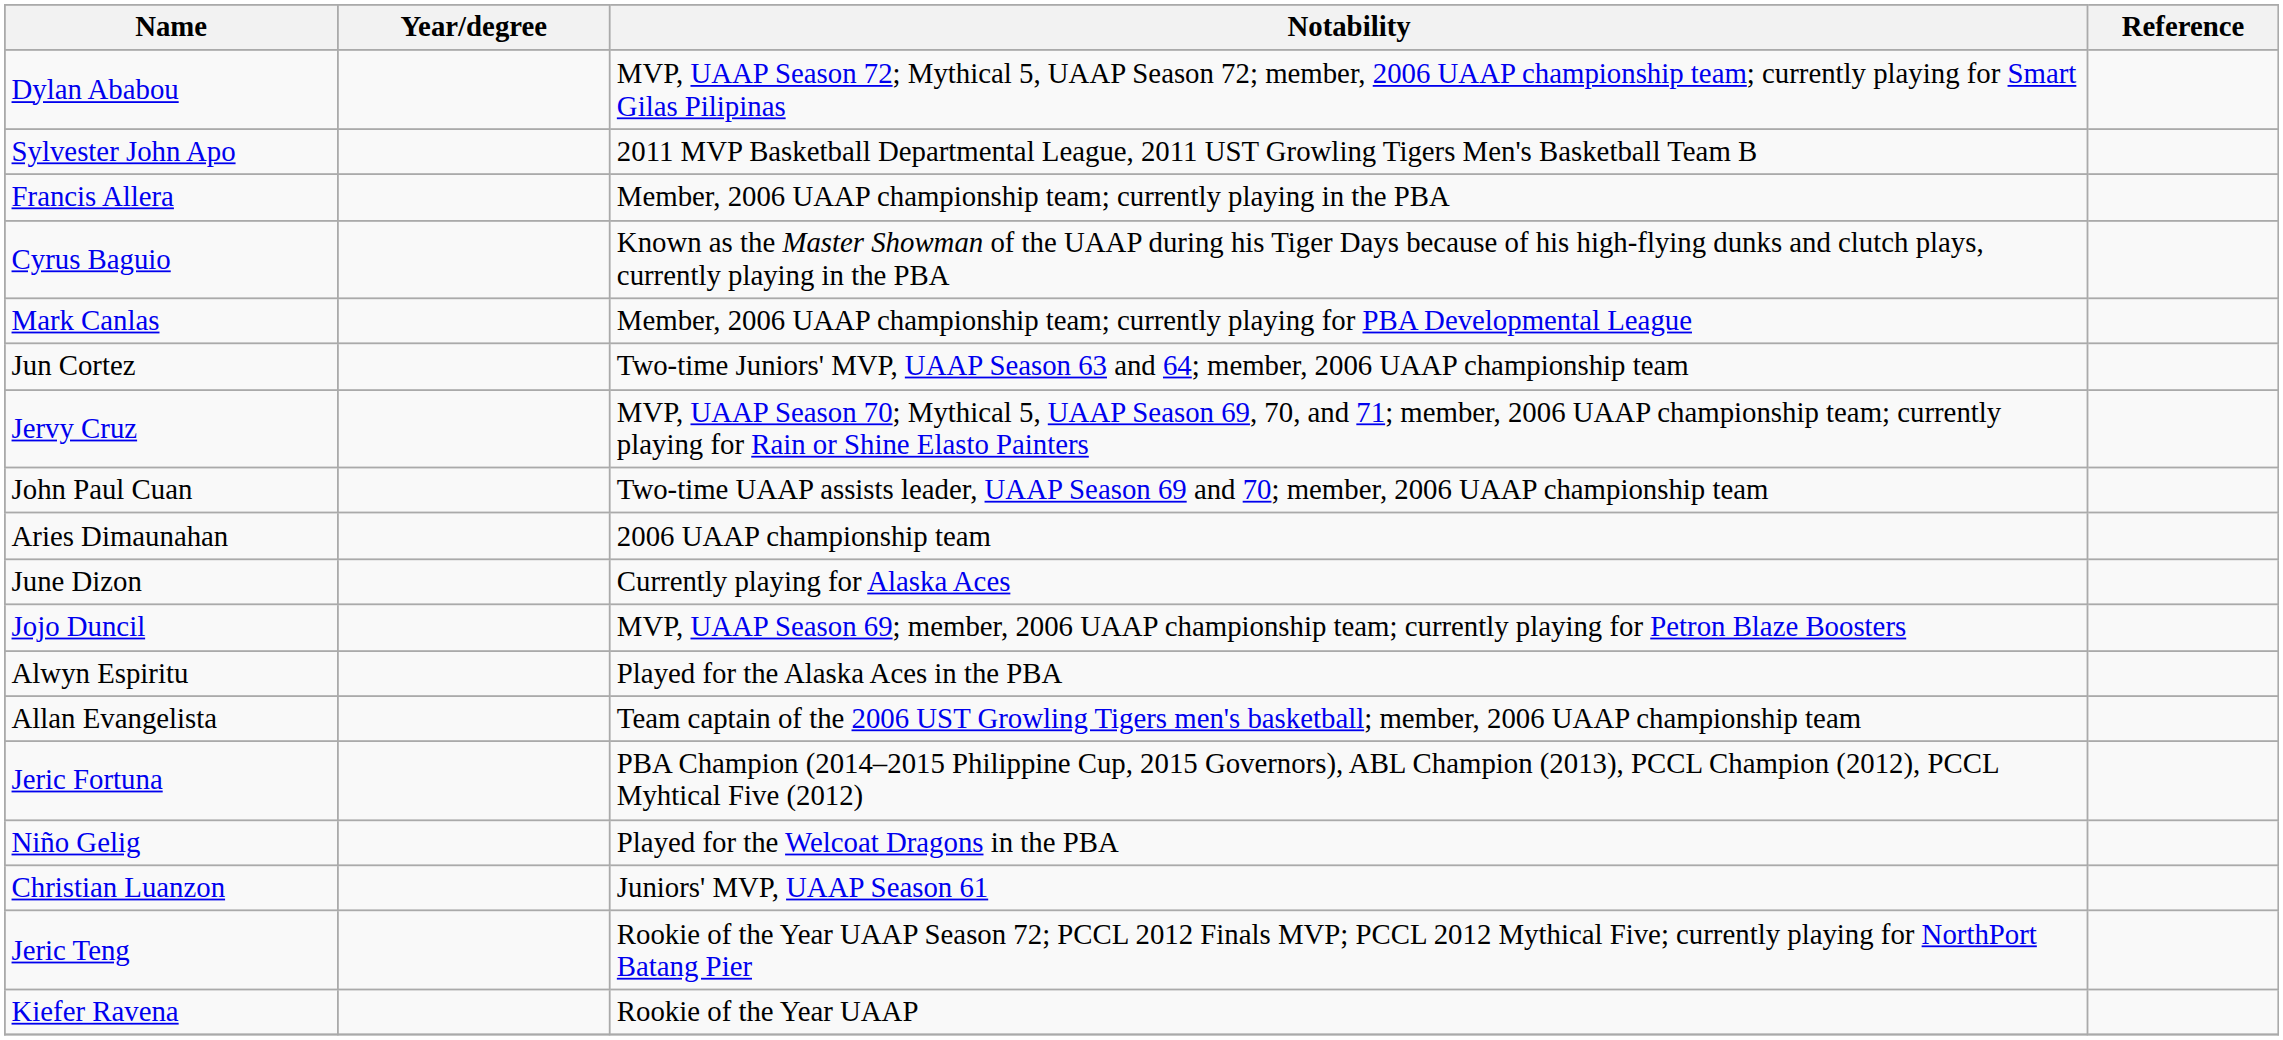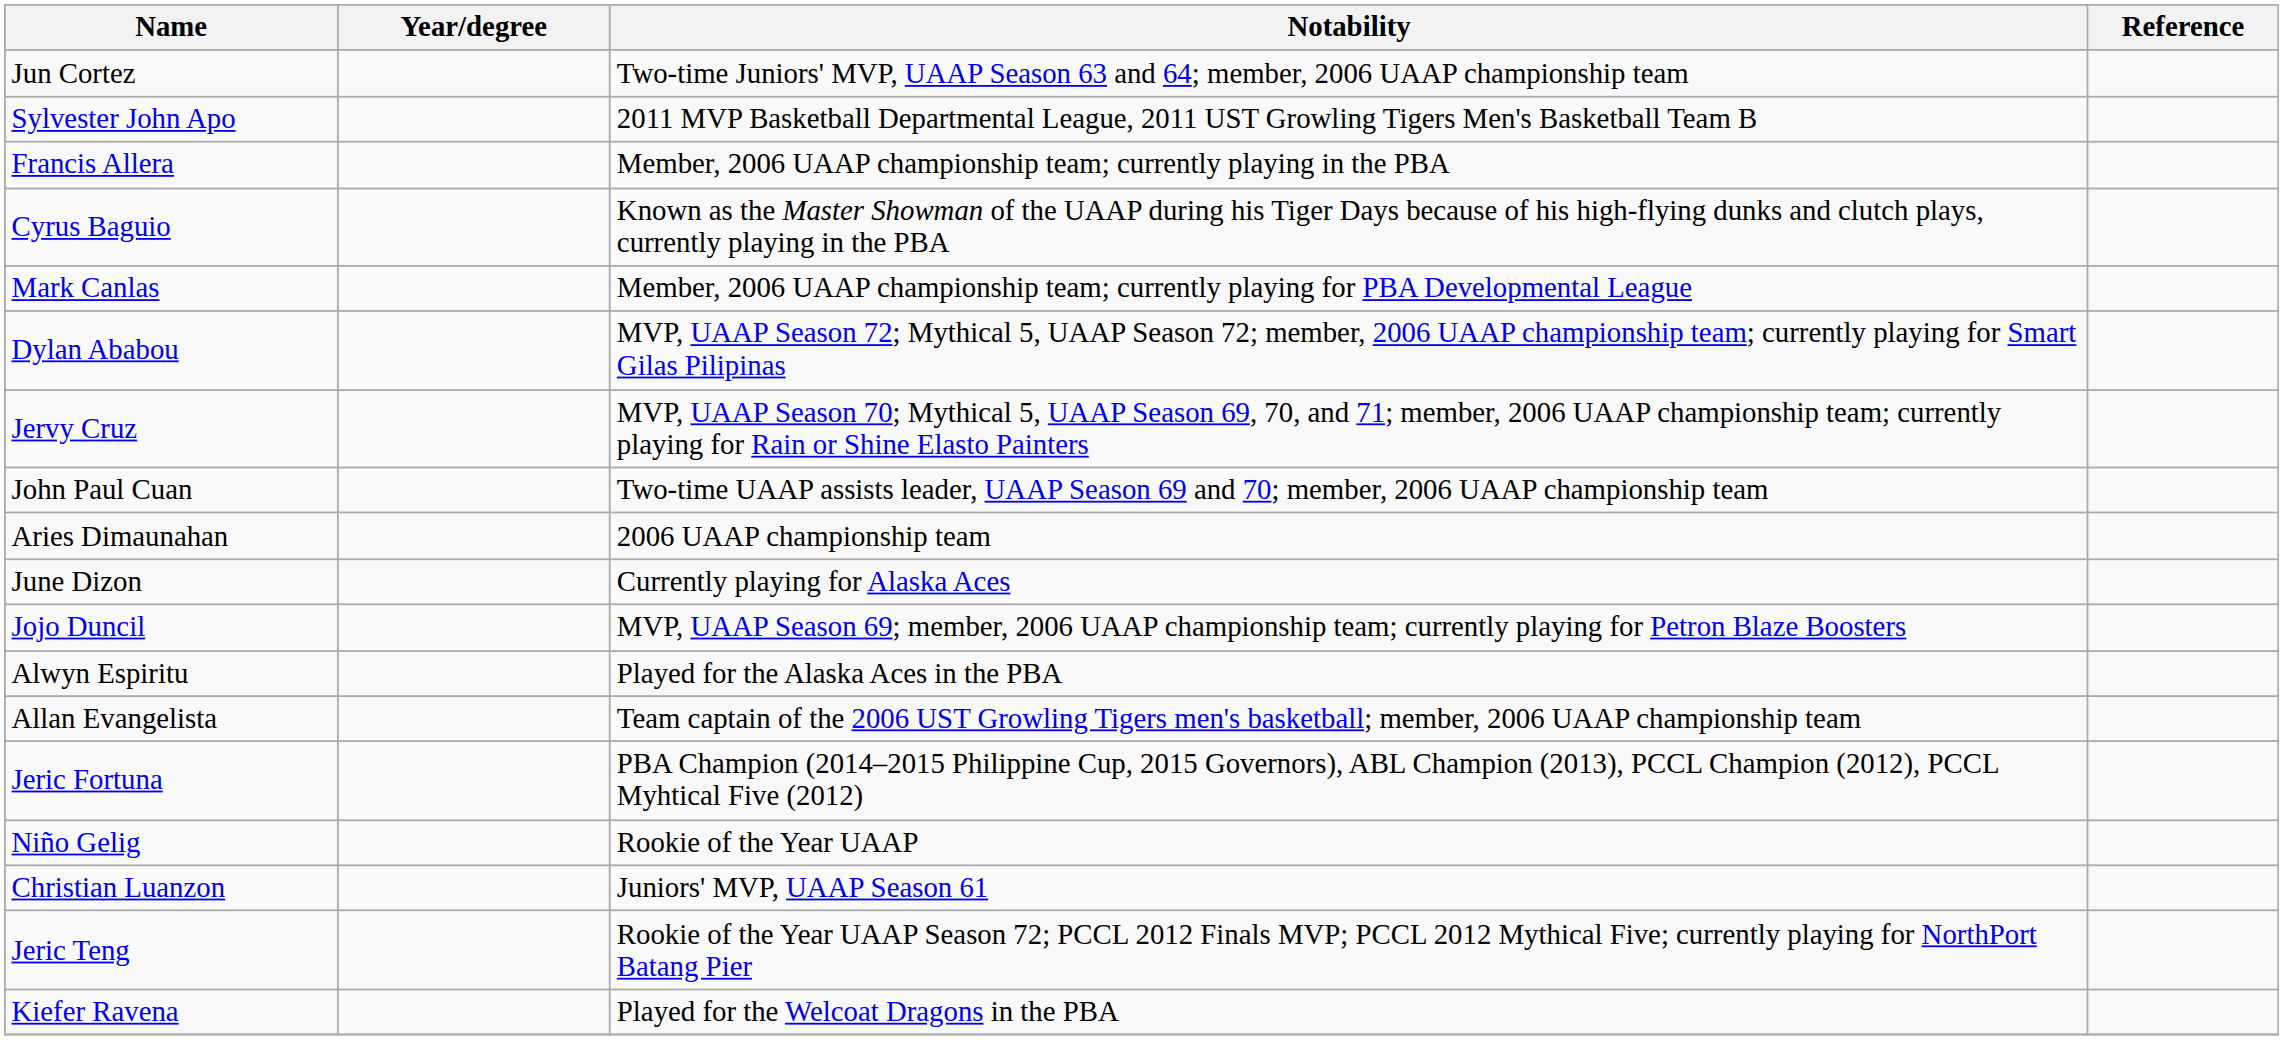rows swapped: Dylan Ababou <-> Jun Cortez
Niño Gelig | Notability: Played for the Welcoat Dragons in the PBA -> Rookie of the Year UAAP
Kiefer Ravena | Notability: Rookie of the Year UAAP -> Played for the Welcoat Dragons in the PBA
